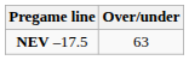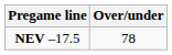NEV –17.5 | Over/under: 63 -> 78
